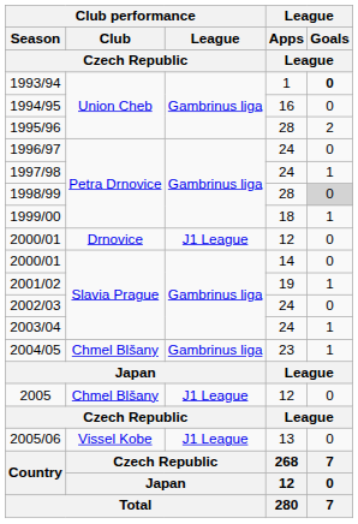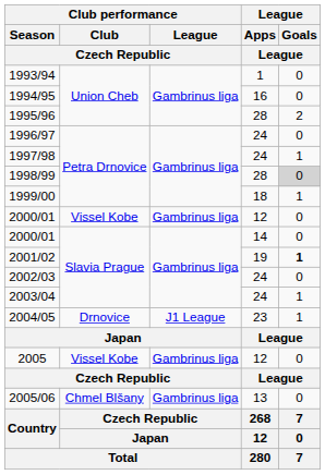1993/94 | League / Goals / League: bold -> normal
2000/01 / 12 | Club performance / Club / Czech Republic: Drnovice -> Vissel Kobe
2000/01 / 12 | Club performance / League / Czech Republic: J1 League -> Gambrinus liga
2001/02 | League / Goals / League: normal -> bold
2004/05 | Club performance / Club / Czech Republic: Chmel Blšany -> Drnovice
2004/05 | Club performance / League / Czech Republic: Gambrinus liga -> J1 League
2005 | Club performance / Club / Czech Republic: Chmel Blšany -> Vissel Kobe
2005 | Club performance / League / Czech Republic: J1 League -> Gambrinus liga
2005/06 | Club performance / Club / Czech Republic: Vissel Kobe -> Chmel Blšany
2005/06 | Club performance / League / Czech Republic: J1 League -> Gambrinus liga
